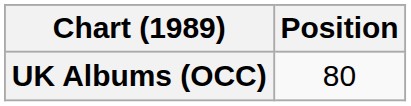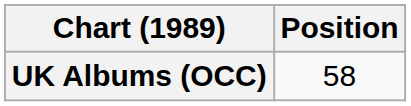UK Albums (OCC) | Position: 80 -> 58
